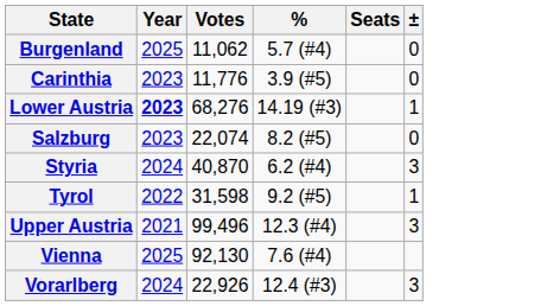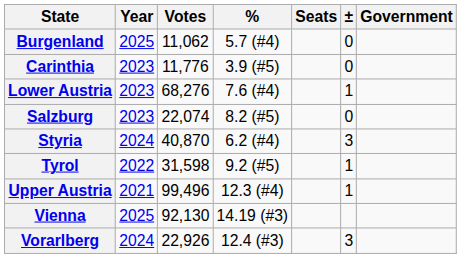+ column: Government
Lower Austria | Year: bold -> normal
Lower Austria | %: 14.19 (#3) -> 7.6 (#4)
Upper Austria | ±: 3 -> 1
Vienna | %: 7.6 (#4) -> 14.19 (#3)
